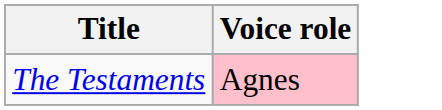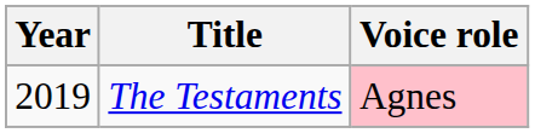+ column: Year | 2019
